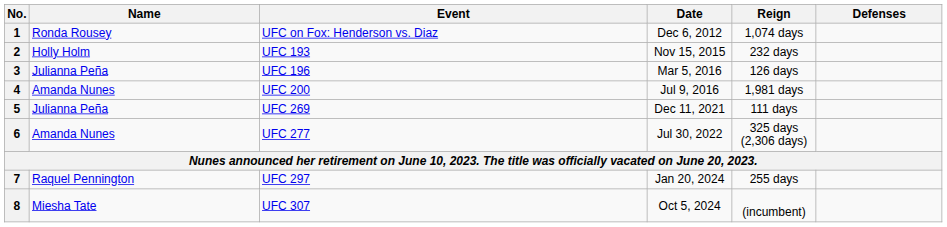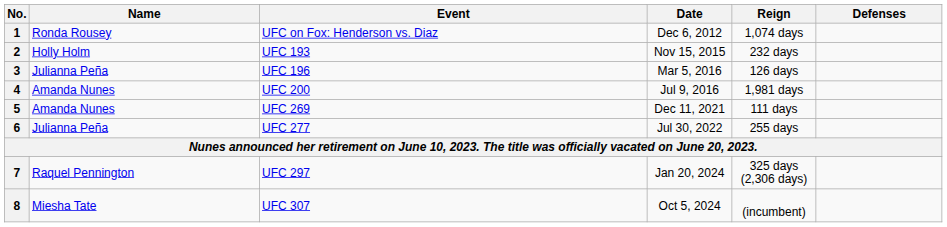5 | Name: Julianna Peña -> Amanda Nunes
6 | Name: Amanda Nunes -> Julianna Peña
6 | Reign: 325 days (2,306 days) -> 255 days
7 | Reign: 255 days -> 325 days (2,306 days)
